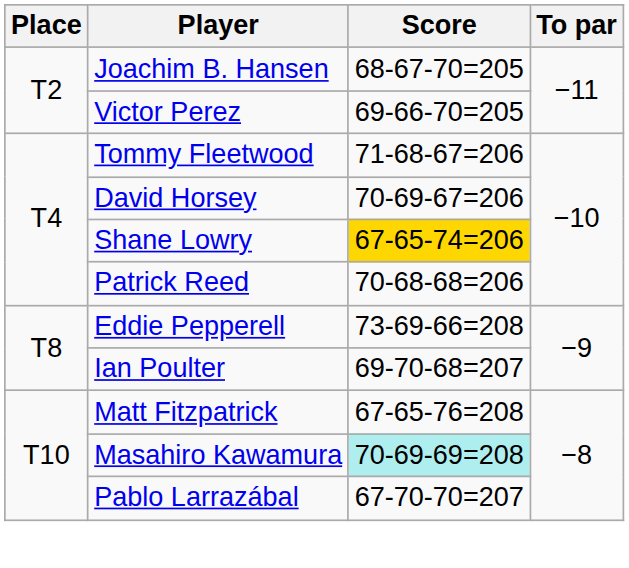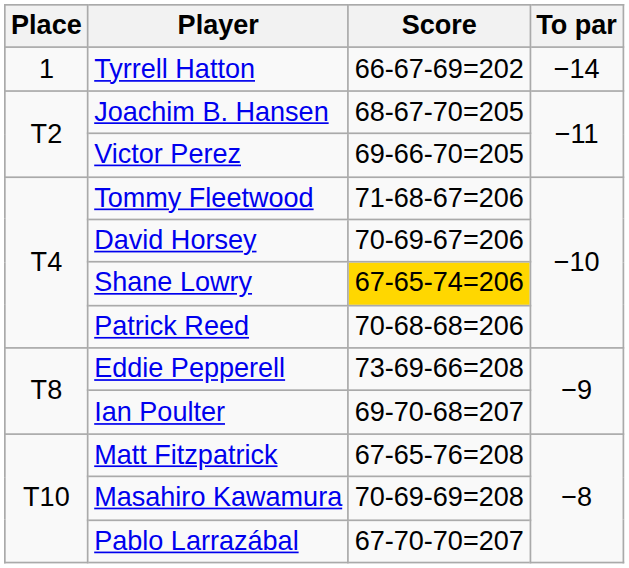+ row: 1 | Tyrrell Hatton | 66-67-69=202 | −14
Masahiro Kawamura | Score: paleturquoise background -> no background
